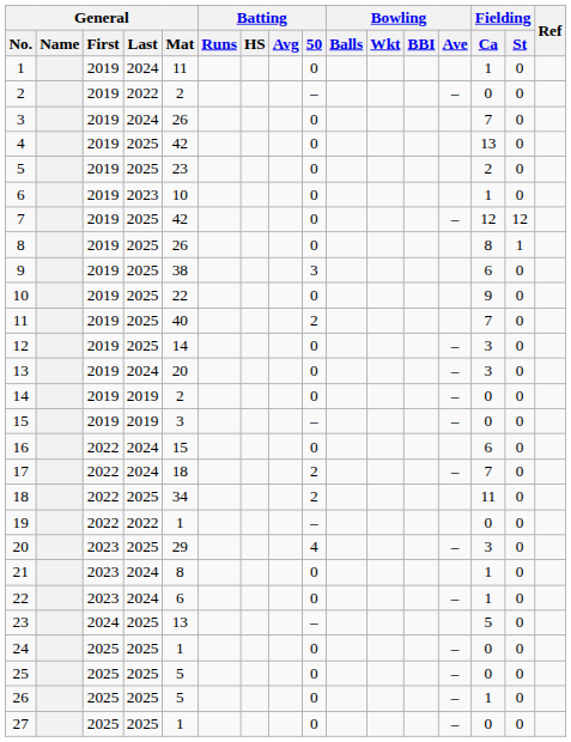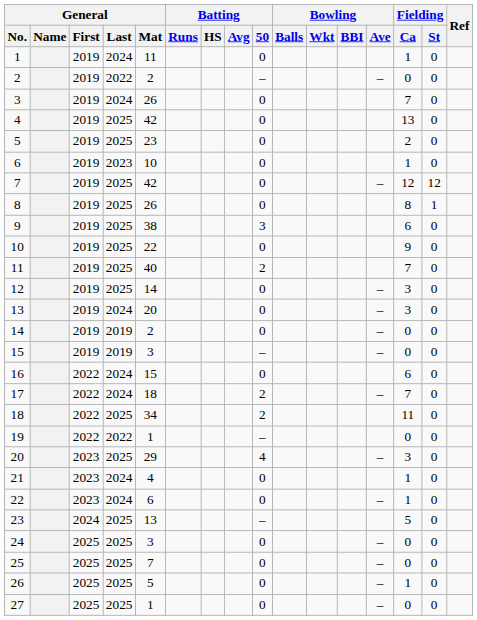21 | General / Mat: 8 -> 4
24 | General / Mat: 1 -> 3
25 | General / Mat: 5 -> 7
